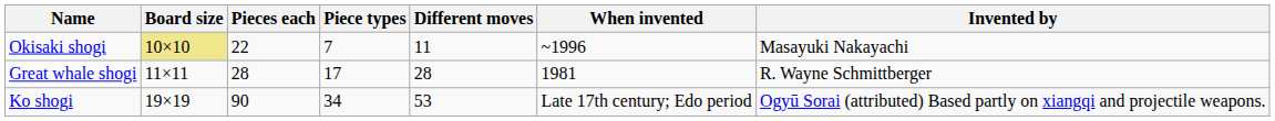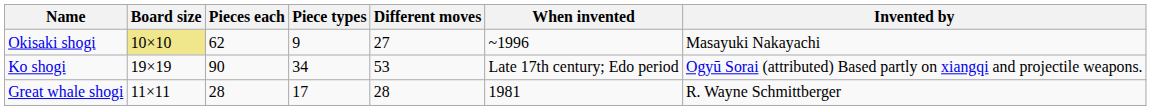Okisaki shogi | Pieces each: 22 -> 62
Okisaki shogi | Piece types: 7 -> 9
Okisaki shogi | Different moves: 11 -> 27
rows swapped: Great whale shogi <-> Ko shogi
